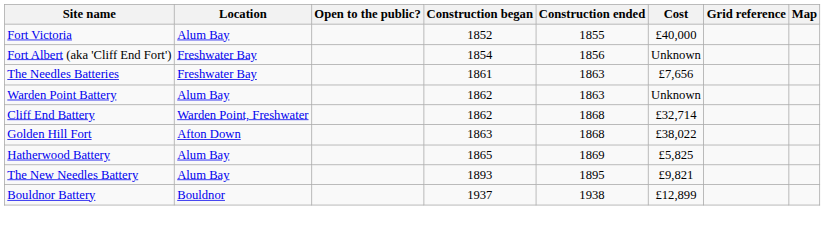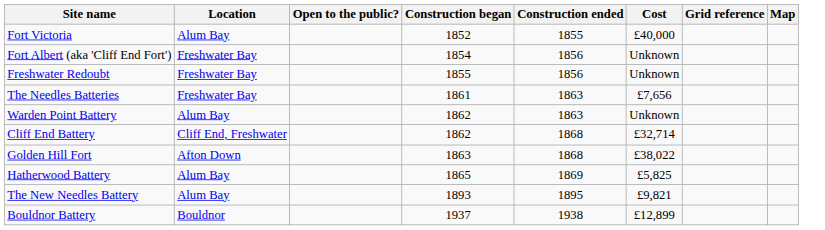+ row: Freshwater Redoubt | Freshwater Bay | 1855 | 1856 | Unknown
Cliff End Battery | Location: Warden Point, Freshwater -> Cliff End, Freshwater
